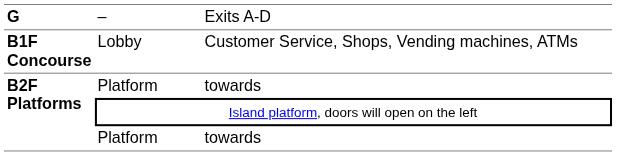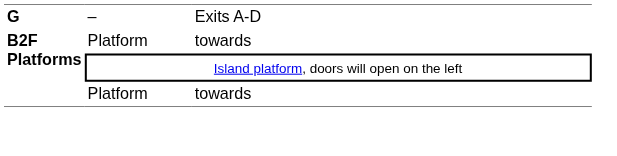- row: B1F Concourse | Lobby | Customer Service, Shops, Vending machines, ATMs
